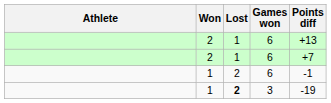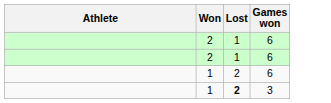- column: Points diff | +13 | +7 | -1 | -19
